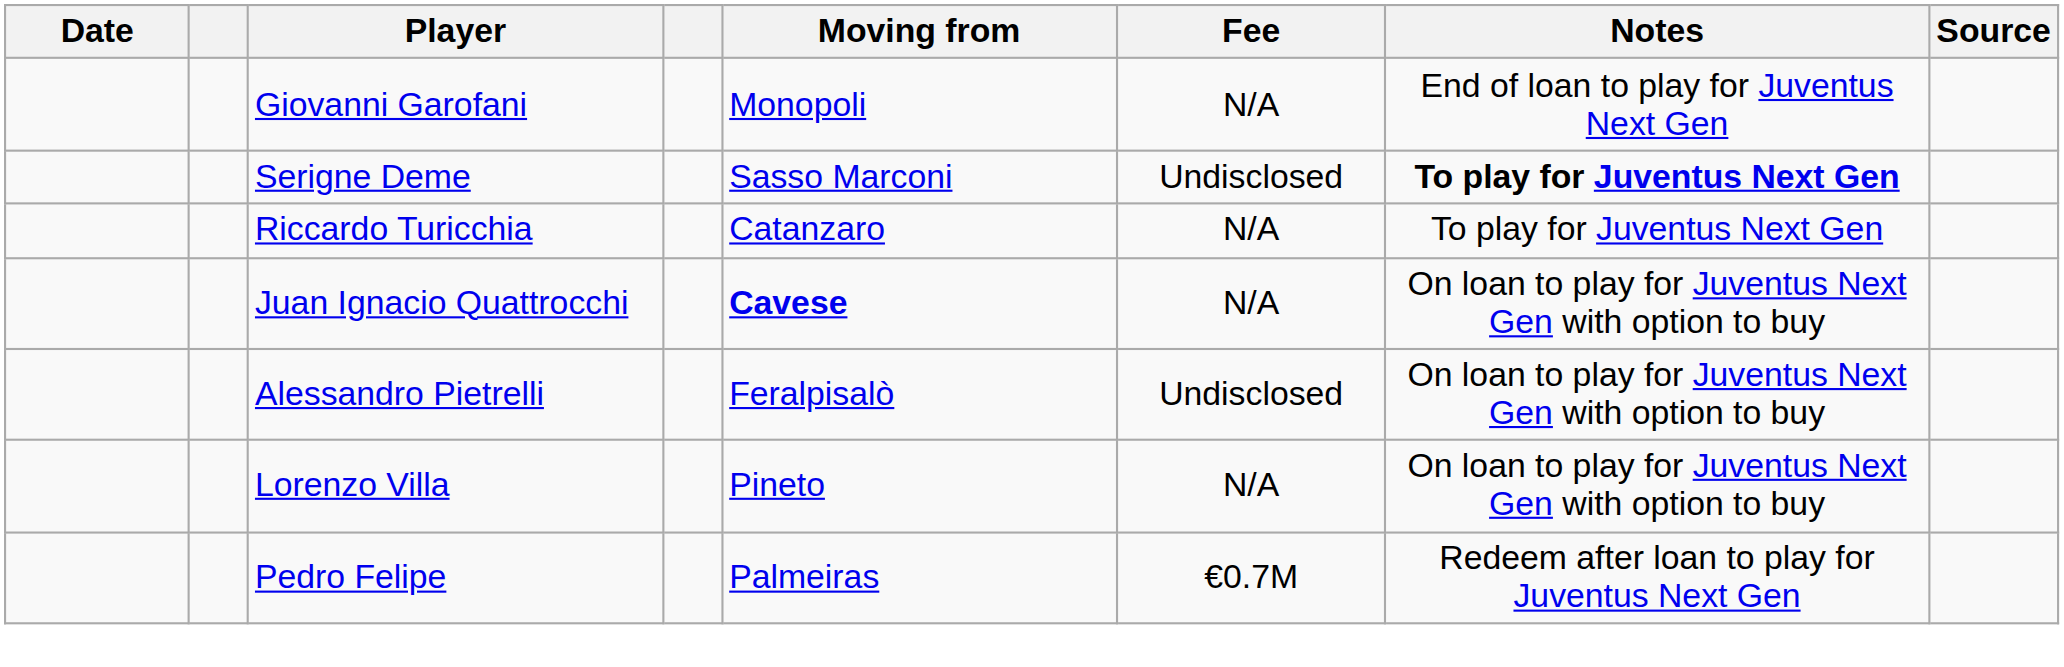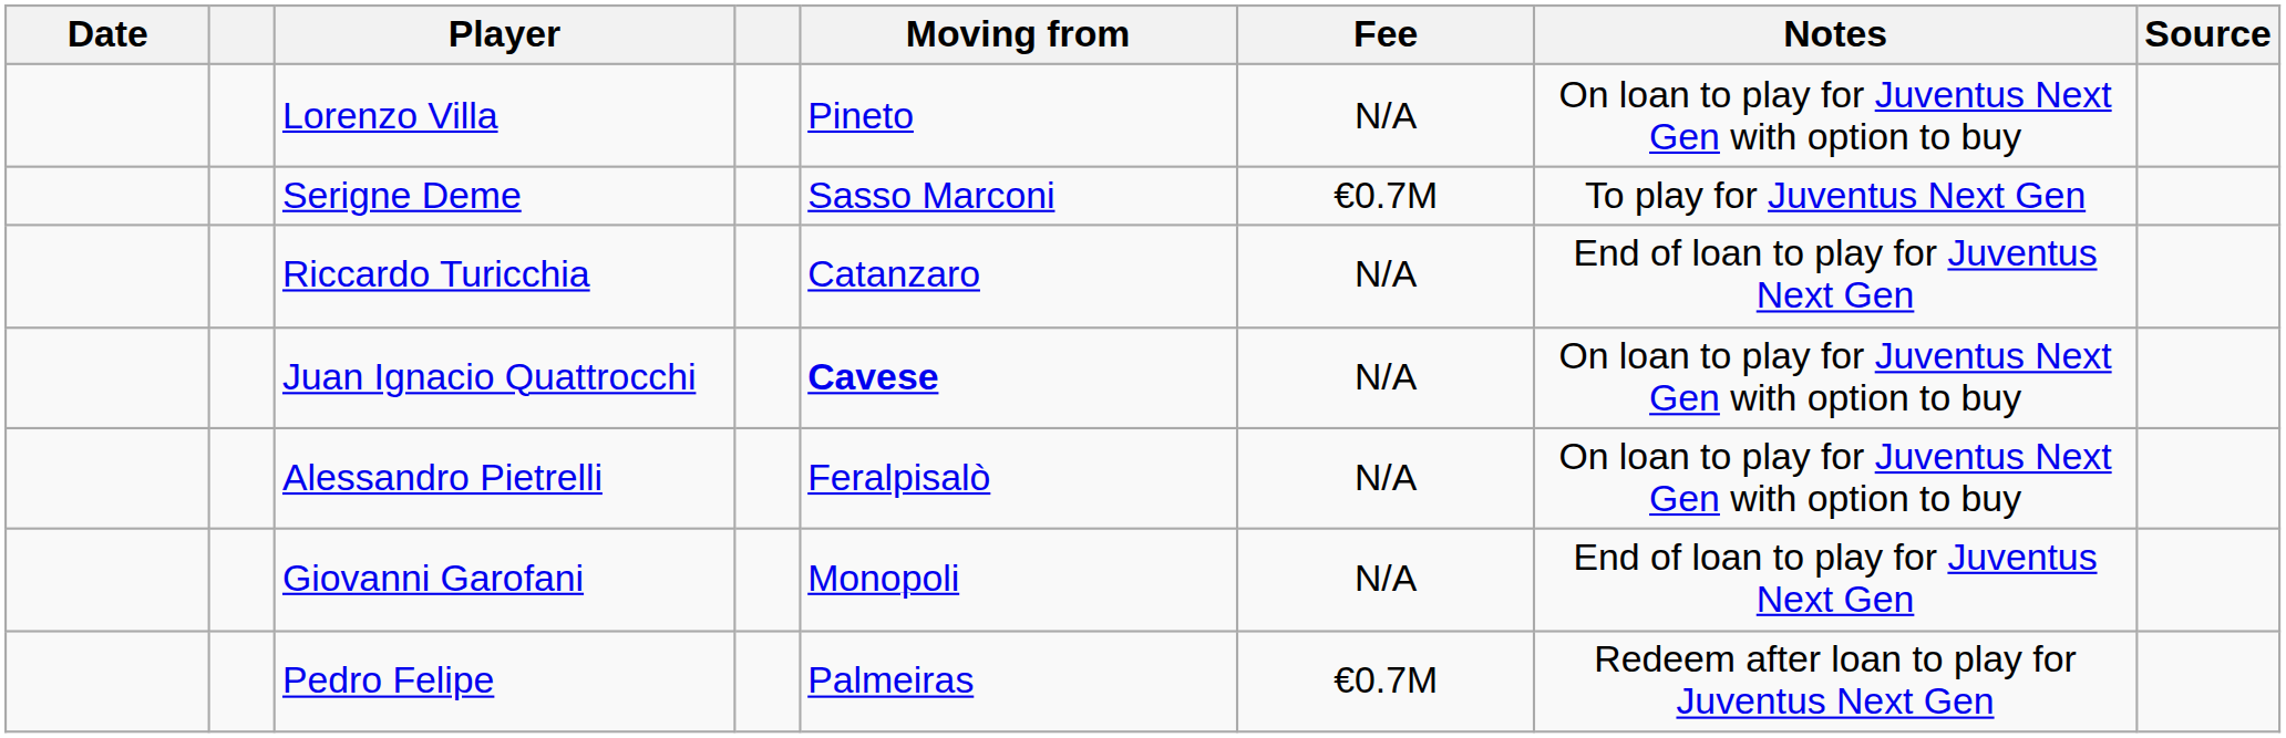rows swapped: Lorenzo Villa <-> Giovanni Garofani
Serigne Deme | Fee: Undisclosed -> €0.7M
Serigne Deme | Notes: bold -> normal
Riccardo Turicchia | Notes: To play for Juventus Next Gen -> End of loan to play for Juventus Next Gen
Alessandro Pietrelli | Fee: Undisclosed -> N/A
